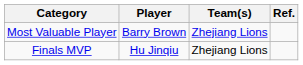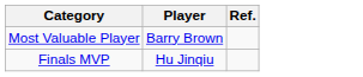- column: Team(s) | Zhejiang Lions | Zhejiang Lions
